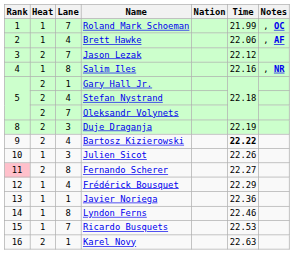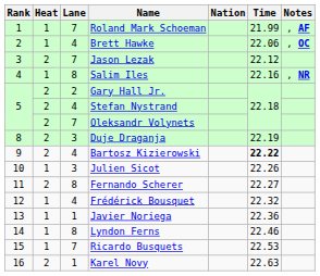Roland Mark Schoeman | Notes: , OC -> , AF
Brett Hawke | Notes: , AF -> , OC
Gary Hall Jr. | Lane: 1 -> 2
Fernando Scherer | Rank: pink background -> no background
Frédérick Bousquet | Time: 22.29 -> 22.32
